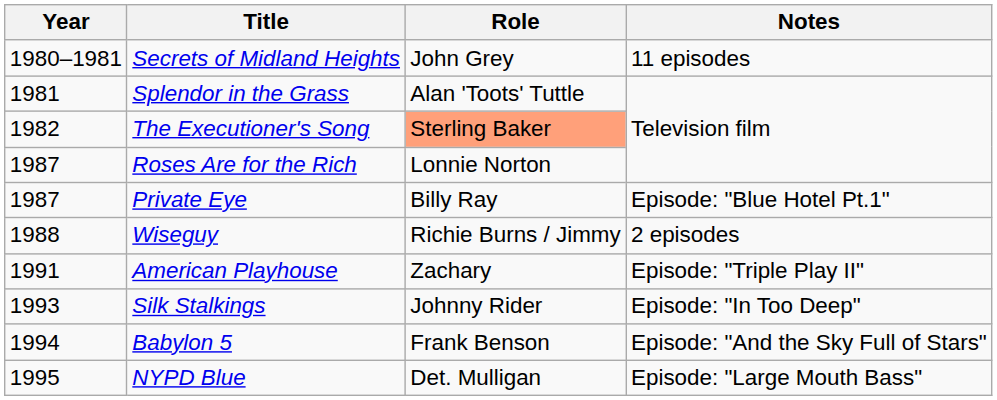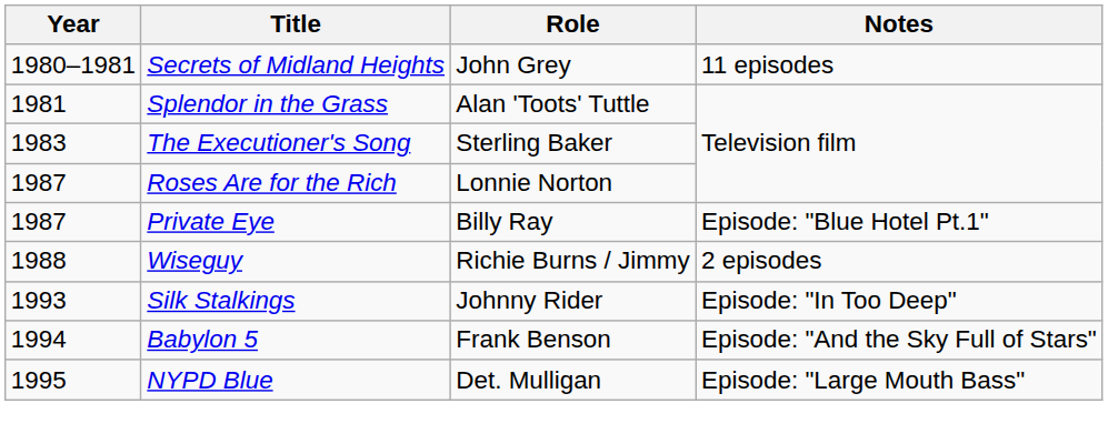The Executioner's Song | Year: 1982 -> 1983
The Executioner's Song | Role: lightsalmon background -> no background
- row: 1991 | American Playhouse | Zachary | Episode: "Triple Play II"
